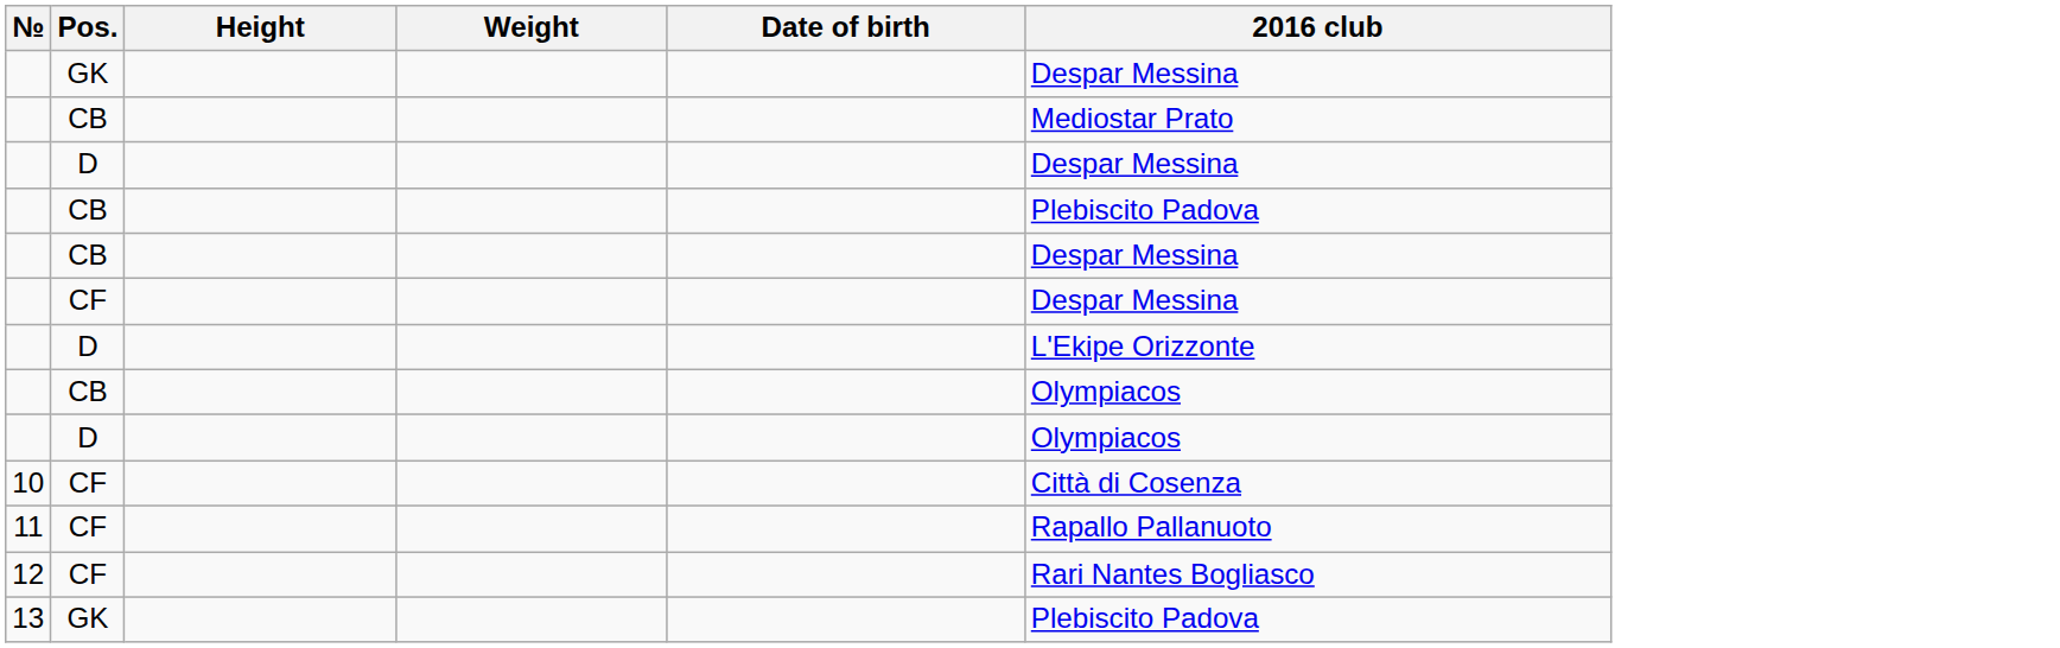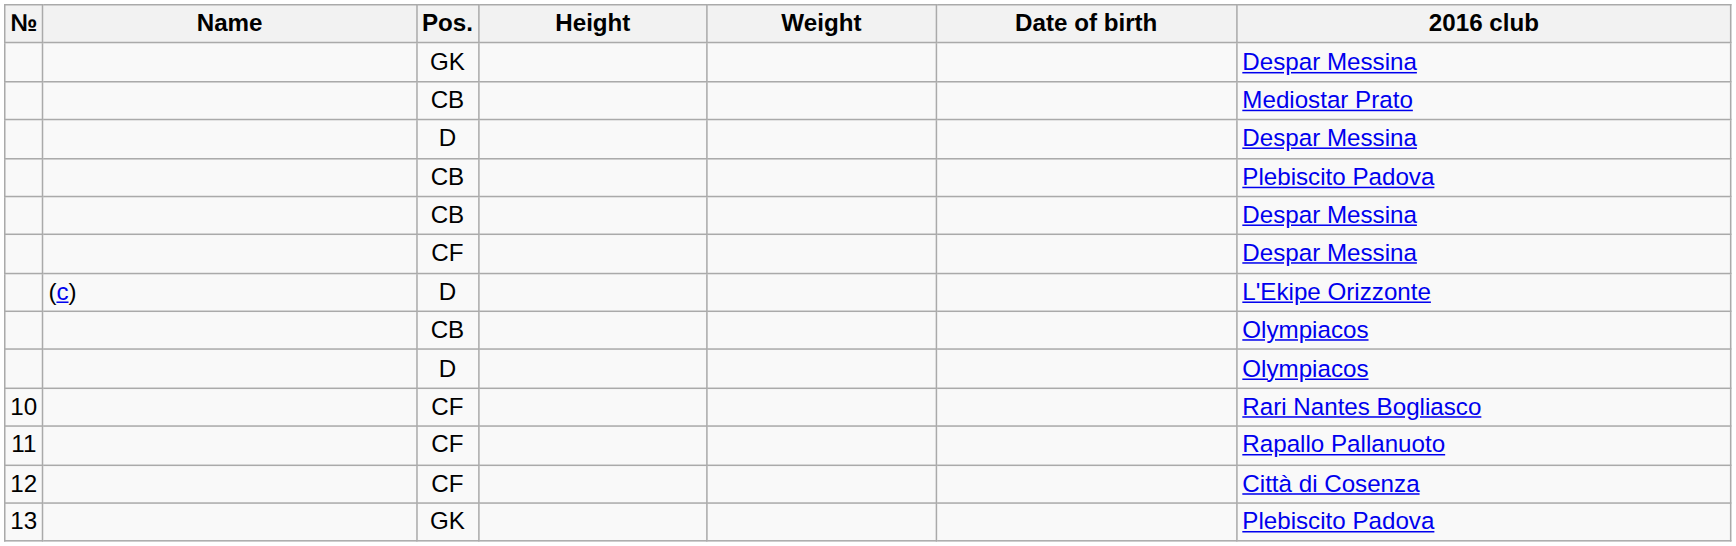+ column: Name | (c)
10 | 2016 club: Città di Cosenza -> Rari Nantes Bogliasco
12 | 2016 club: Rari Nantes Bogliasco -> Città di Cosenza
